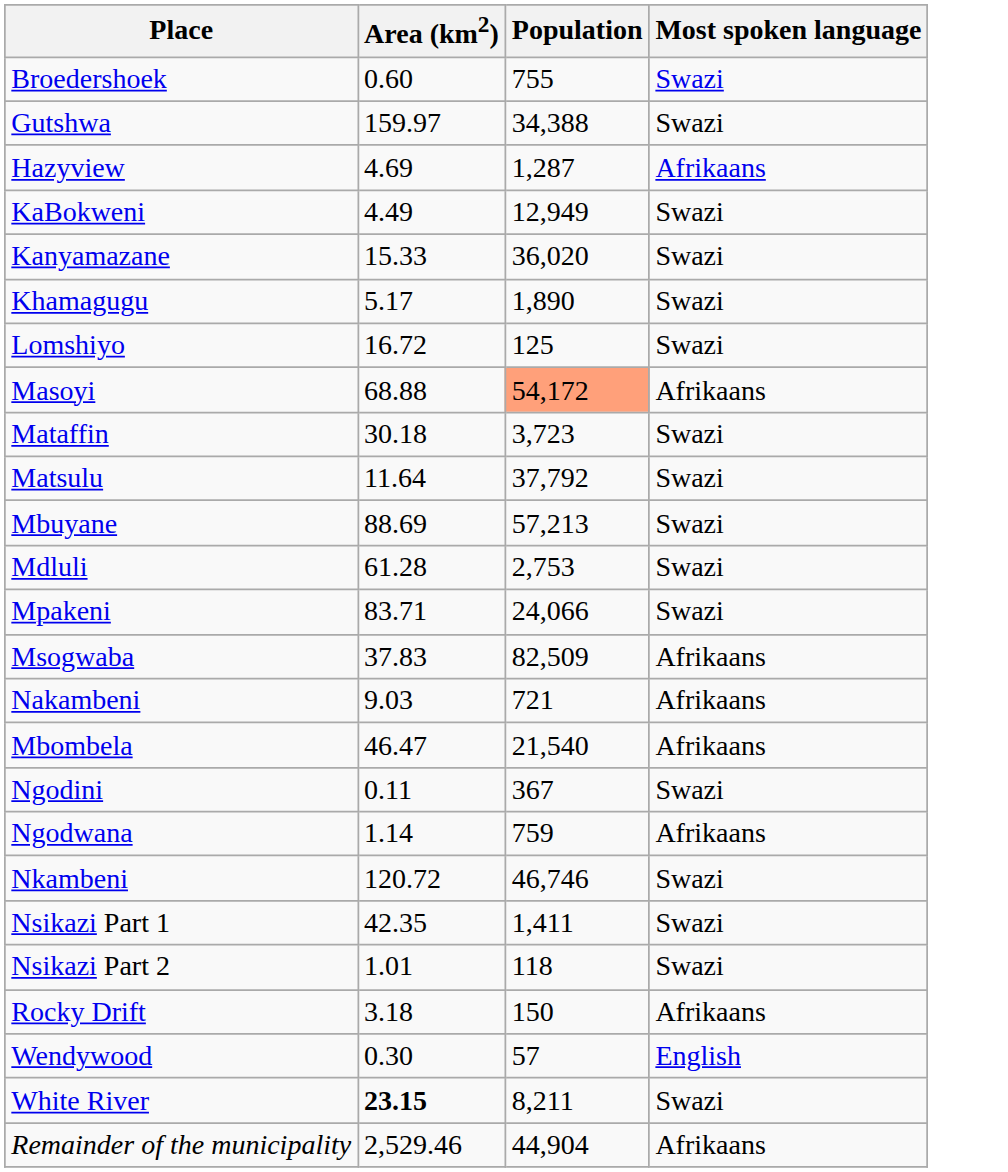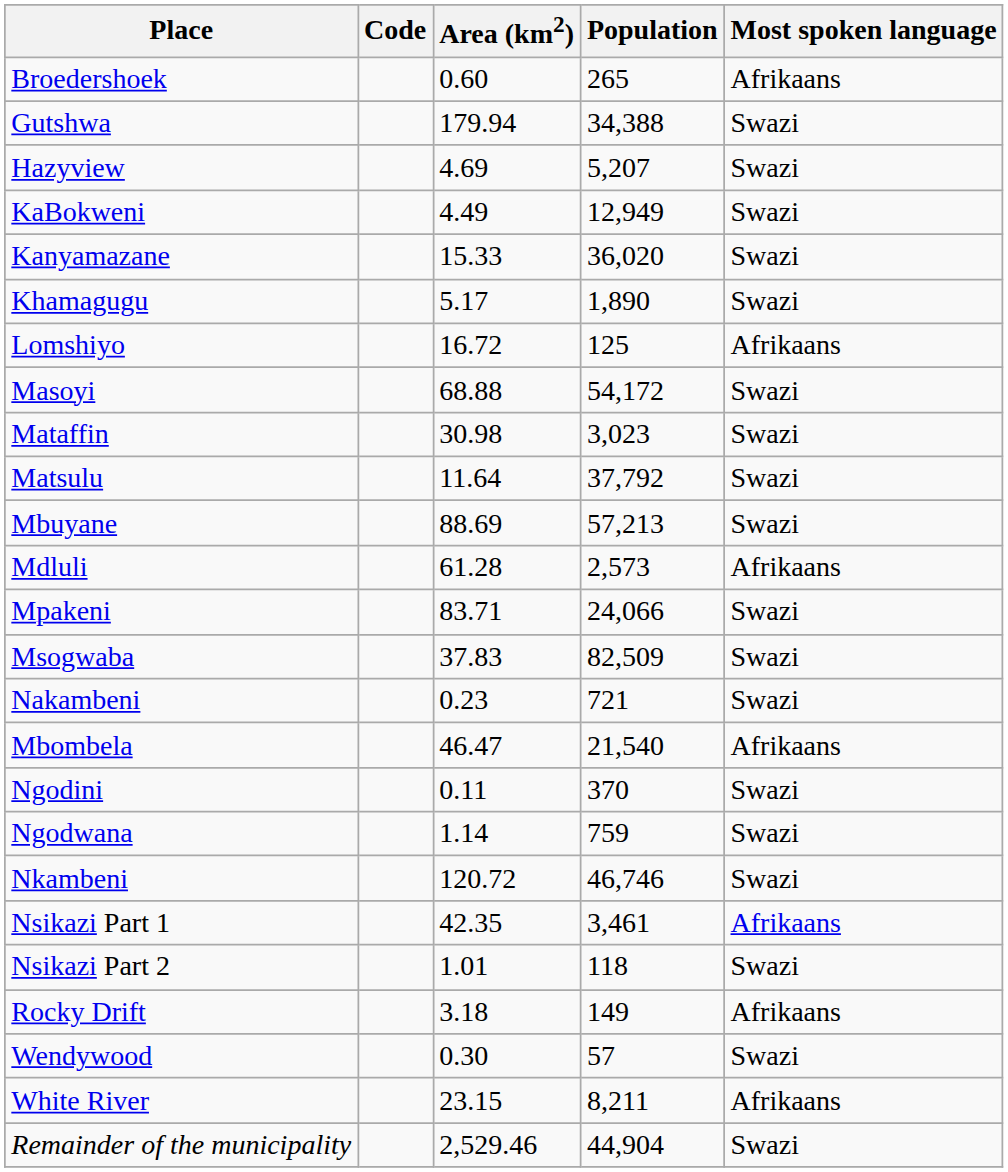+ column: Code
Broedershoek | Population: 755 -> 265
Broedershoek | Most spoken language: Swazi -> Afrikaans
Gutshwa | Area (km2): 159.97 -> 179.94
Hazyview | Population: 1,287 -> 5,207
Hazyview | Most spoken language: Afrikaans -> Swazi
Lomshiyo | Most spoken language: Swazi -> Afrikaans
Masoyi | Population: lightsalmon background -> no background
Masoyi | Most spoken language: Afrikaans -> Swazi
Mataffin | Area (km2): 30.18 -> 30.98
Mataffin | Population: 3,723 -> 3,023
Mdluli | Population: 2,753 -> 2,573
Mdluli | Most spoken language: Swazi -> Afrikaans
Msogwaba | Most spoken language: Afrikaans -> Swazi
Nakambeni | Area (km2): 9.03 -> 0.23
Nakambeni | Most spoken language: Afrikaans -> Swazi
Ngodini | Population: 367 -> 370
Ngodwana | Most spoken language: Afrikaans -> Swazi
Nsikazi Part 1 | Population: 1,411 -> 3,461
Nsikazi Part 1 | Most spoken language: Swazi -> Afrikaans
Rocky Drift | Population: 150 -> 149
Wendywood | Most spoken language: English -> Swazi
White River | Area (km2): bold -> normal
White River | Most spoken language: Swazi -> Afrikaans
Remainder of the municipality | Most spoken language: Afrikaans -> Swazi
